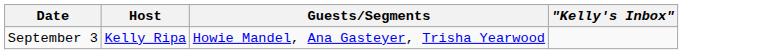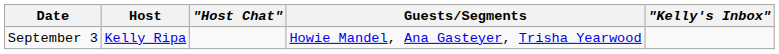+ column: "Host Chat"
